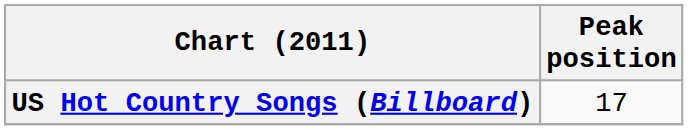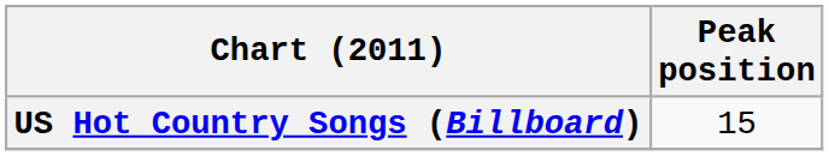US Hot Country Songs (Billboard) | Peak position: 17 -> 15
